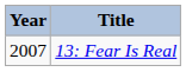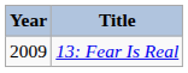13: Fear Is Real | Year: 2007 -> 2009
